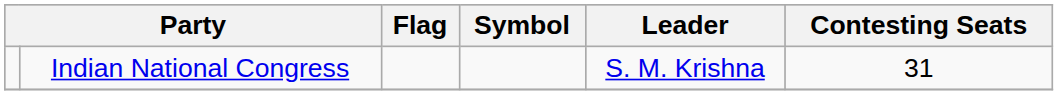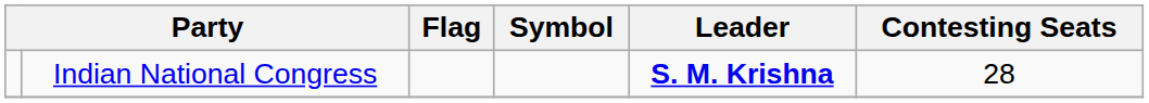Indian National Congress | Leader: normal -> bold
Indian National Congress | Contesting Seats: 31 -> 28
